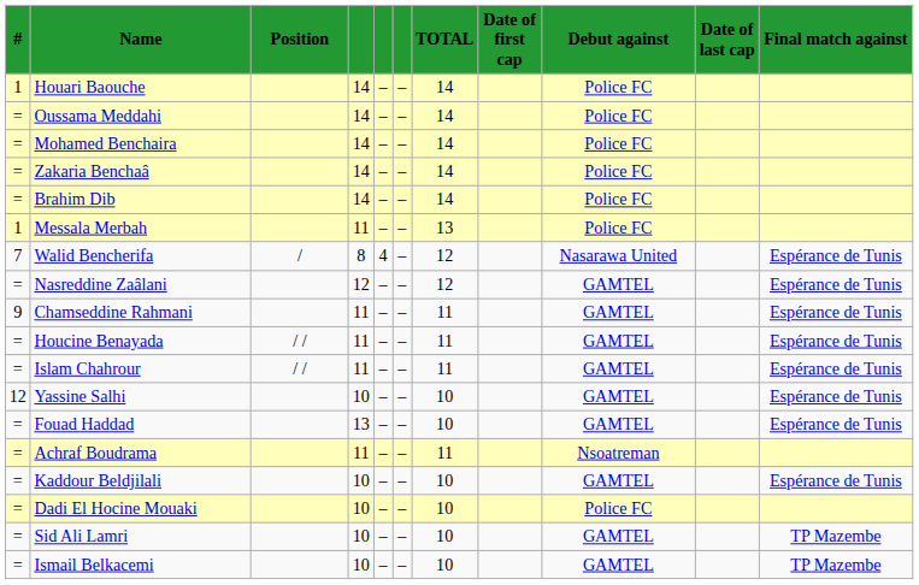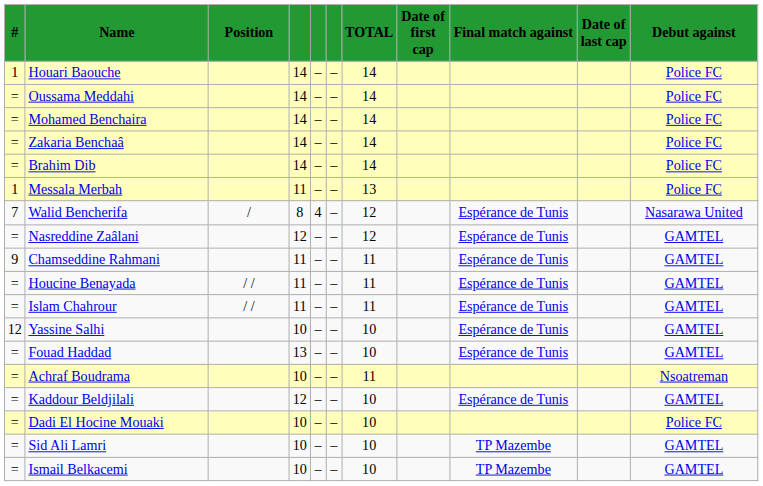columns swapped: Debut against <-> Final match against
Achraf Boudrama | column 4: 11 -> 10
Kaddour Beldjilali | column 4: 10 -> 12
